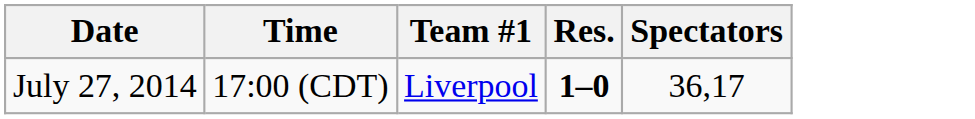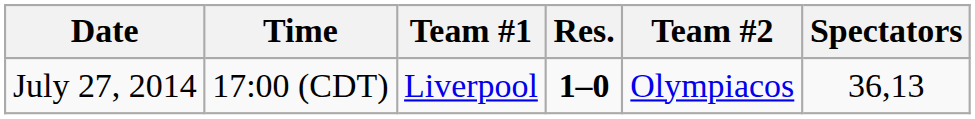+ column: Team #2 | Olympiacos
July 27, 2014 | Spectators: 36,17 -> 36,13
